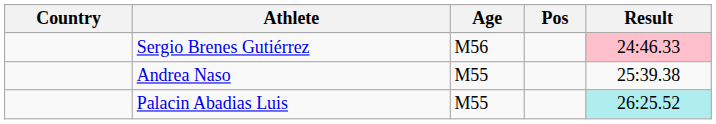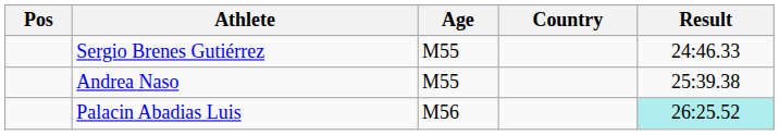columns swapped: Pos <-> Country
Sergio Brenes Gutiérrez | Age: M56 -> M55
Sergio Brenes Gutiérrez | Result: pink background -> no background
Palacin Abadias Luis | Age: M55 -> M56
